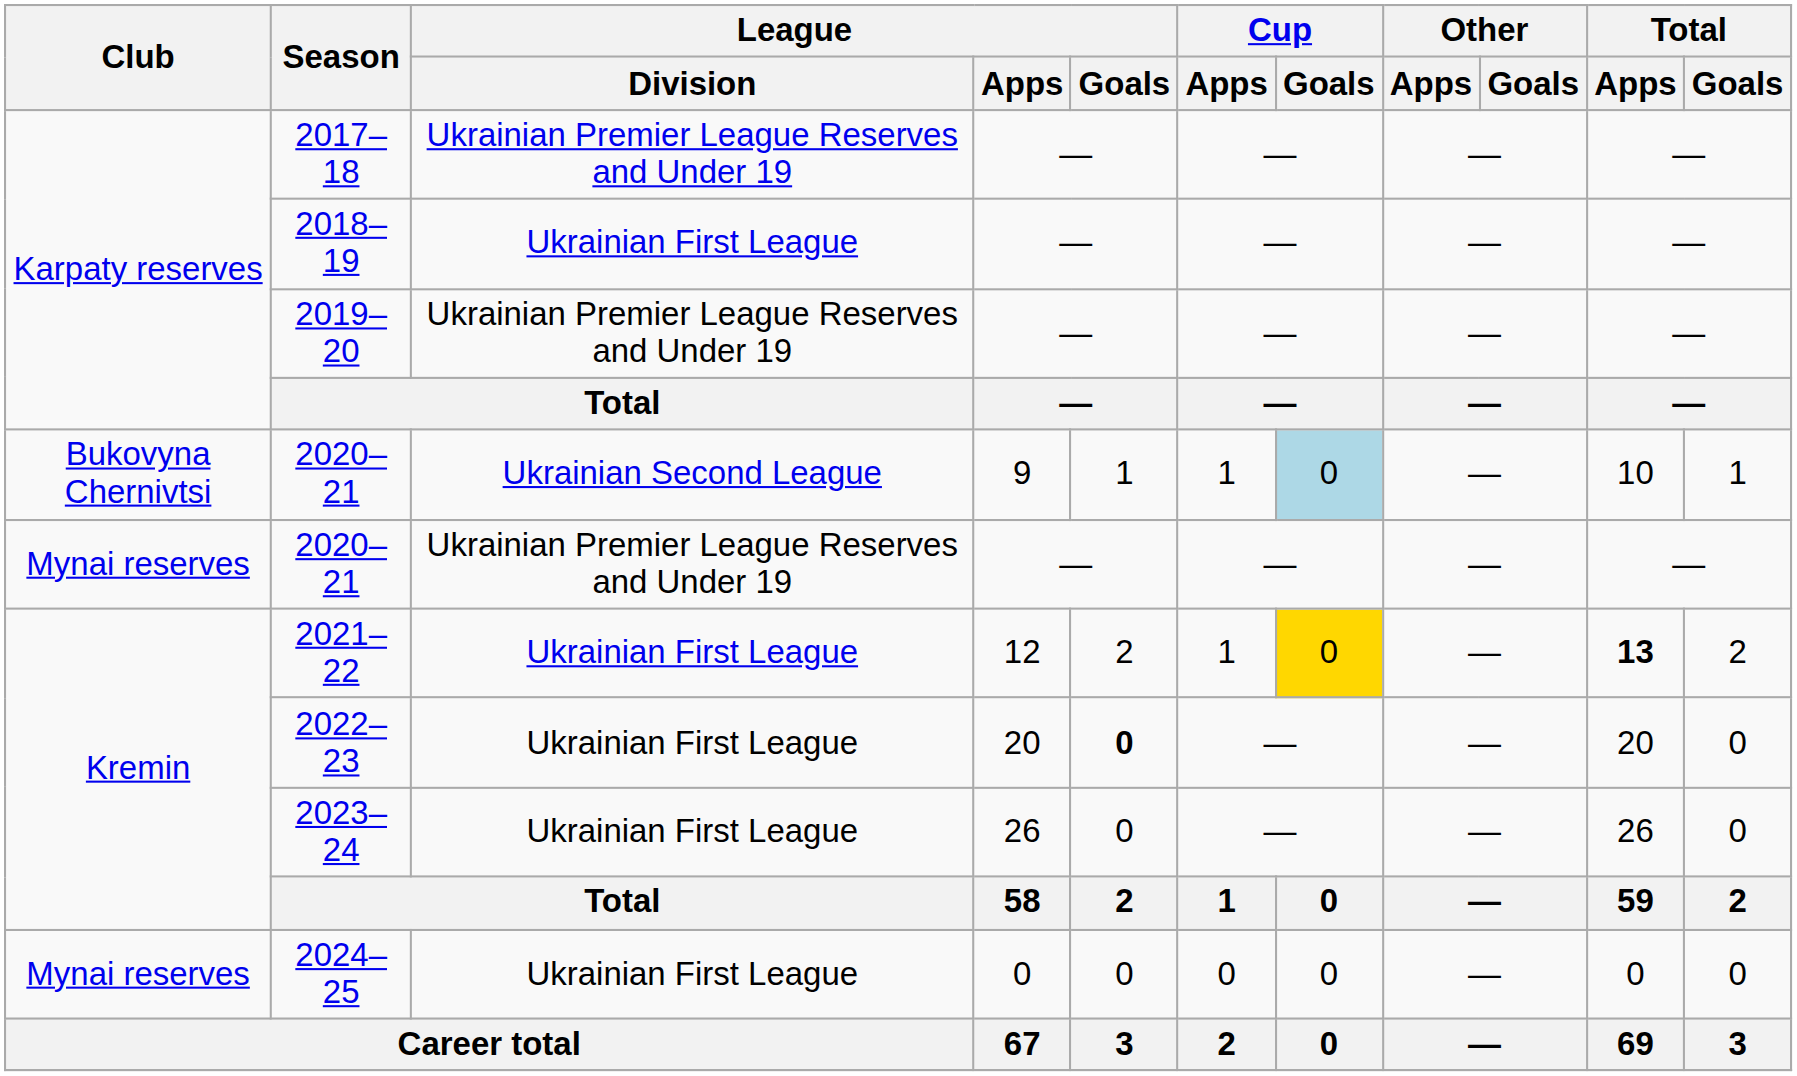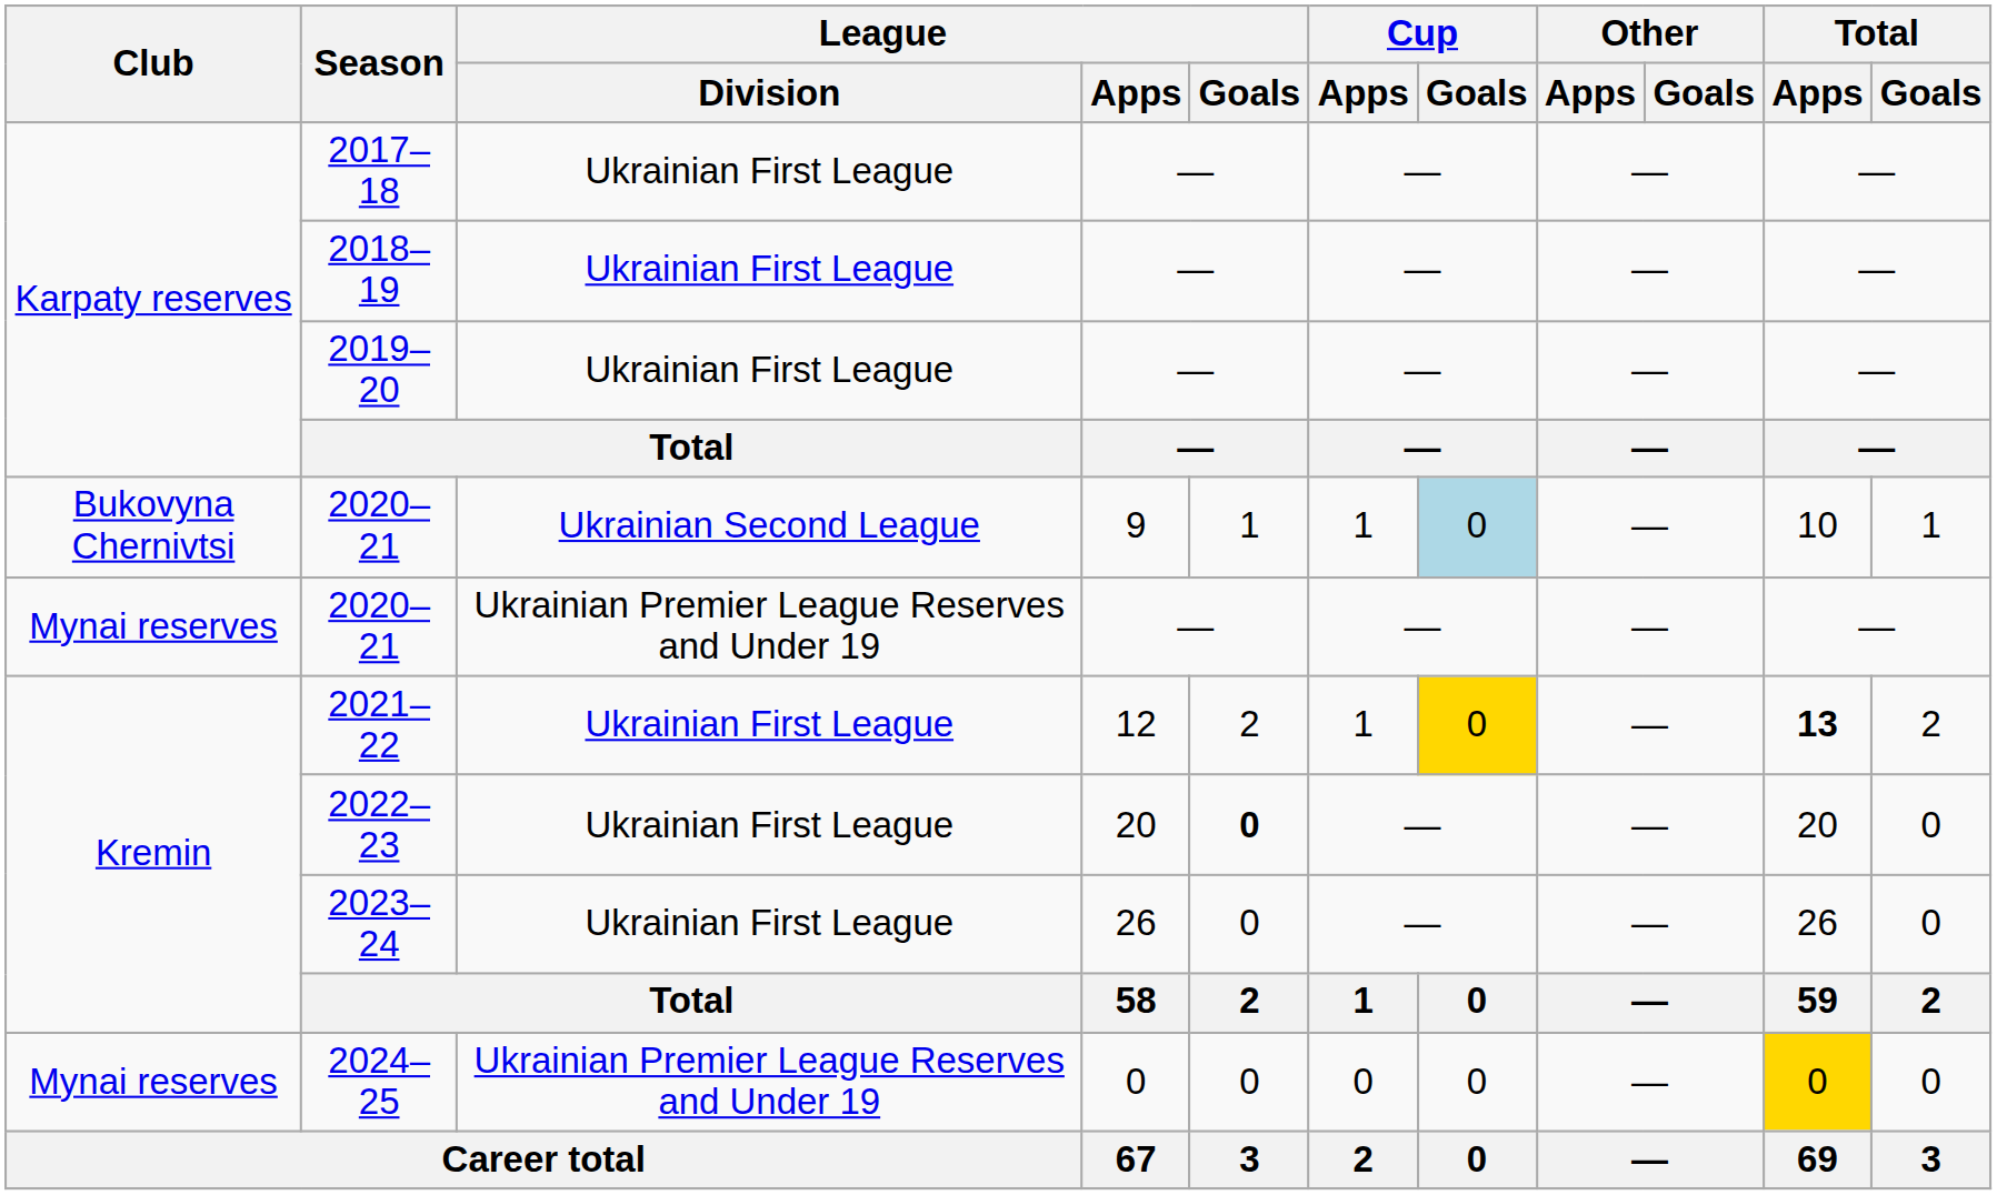2017–18 | League / Division: Ukrainian Premier League Reserves and Under 19 -> Ukrainian First League
2019–20 | League / Division: Ukrainian Premier League Reserves and Under 19 -> Ukrainian First League
2024–25 | League / Division: Ukrainian First League -> Ukrainian Premier League Reserves and Under 19
2024–25 | Total / Apps: no background -> gold background
